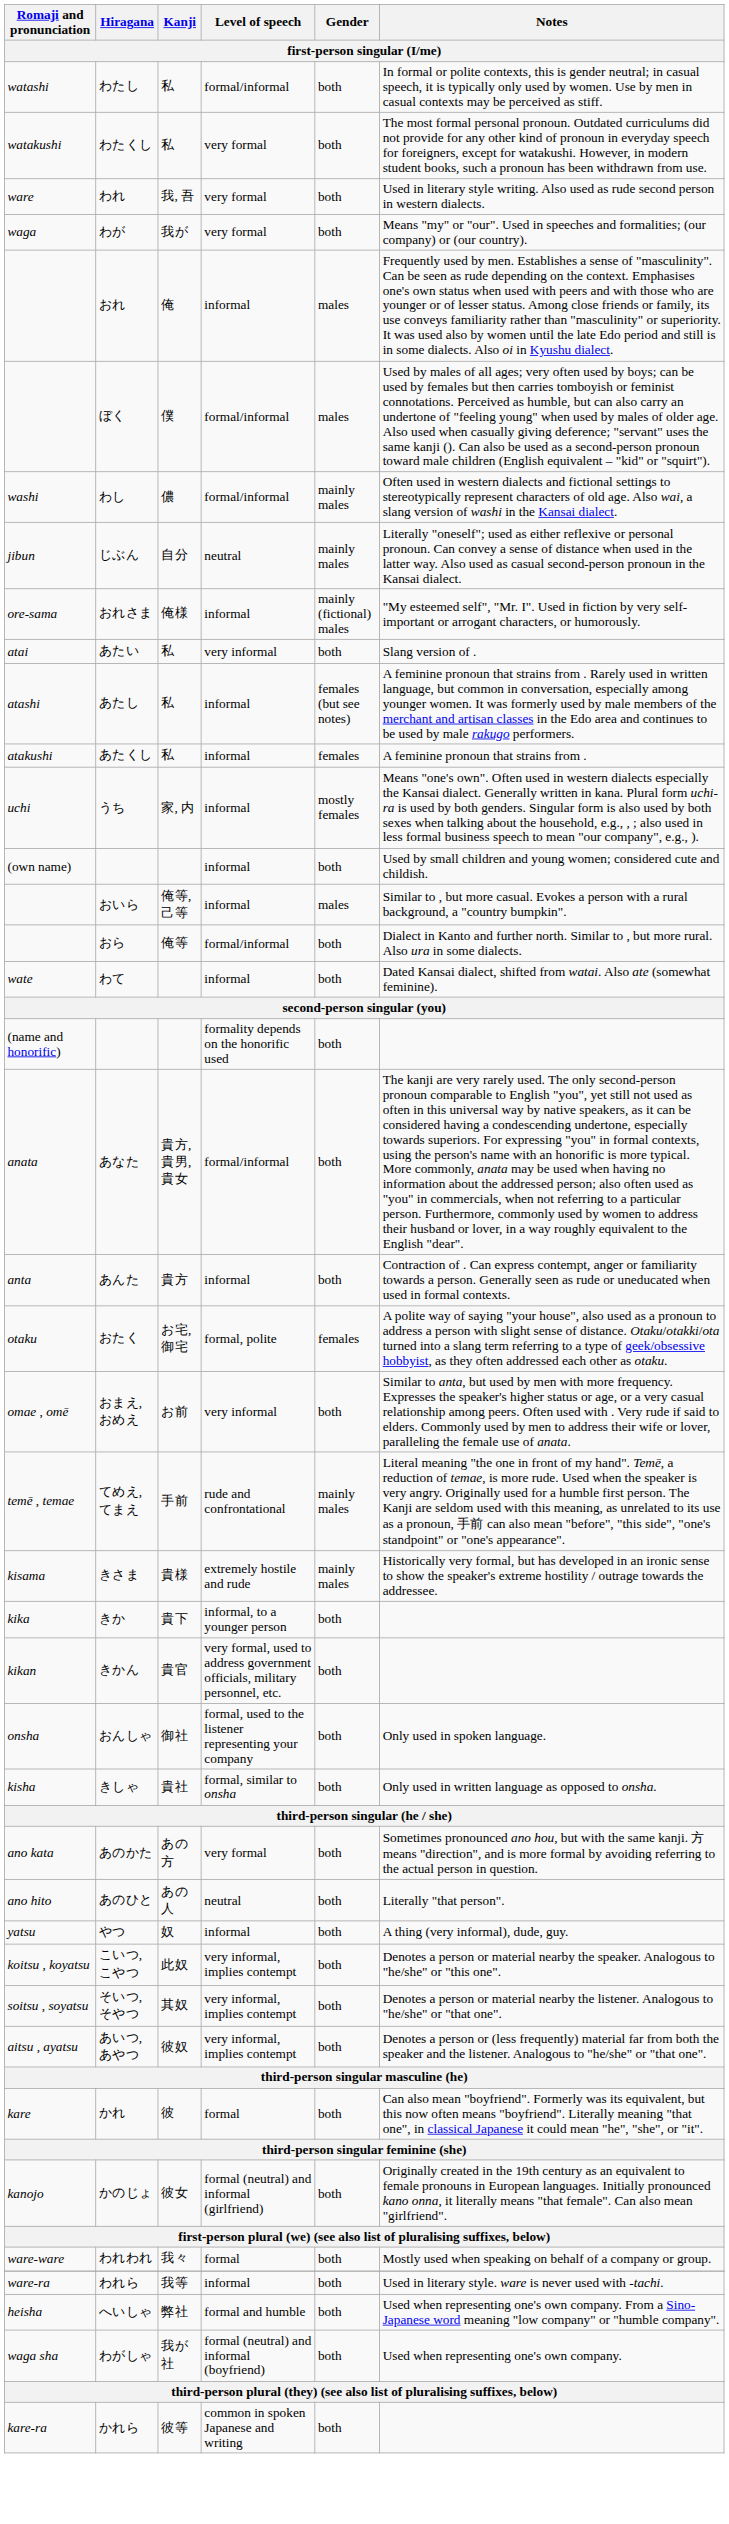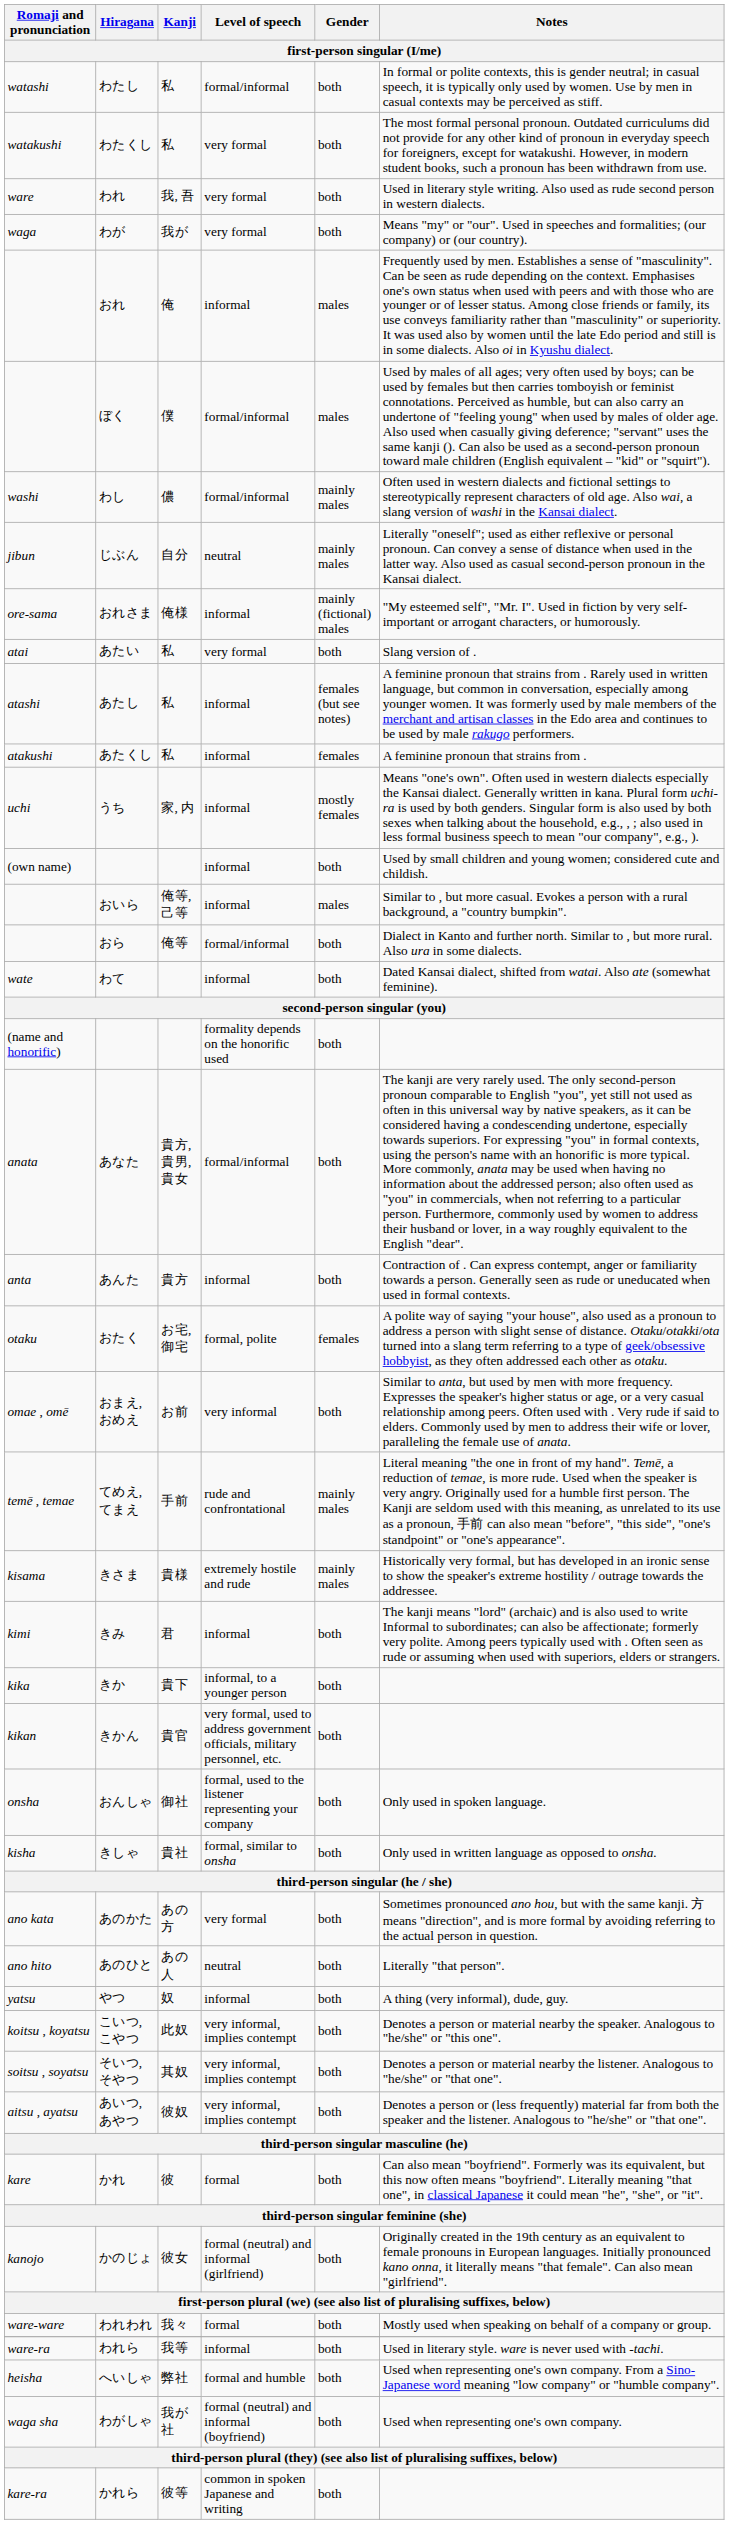あたい | Level of speech: very informal -> very formal
+ row: kimi | きみ | 君 | informal | both | The kanji means "lord" (archaic) and is also used to write Informal to subordinates; can also be affectionate; formerly very polite. Among peers typically used with . Often seen as rude or assuming when used with superiors, elders or strangers.
